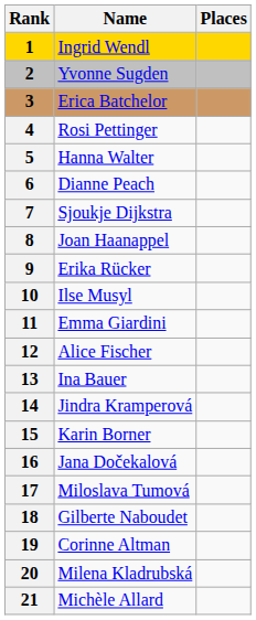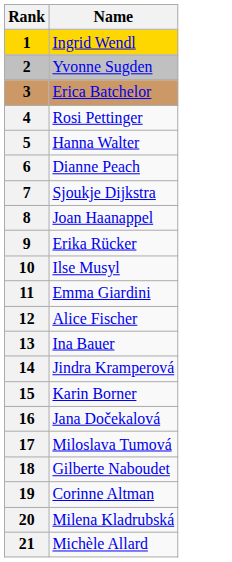- column: Places
